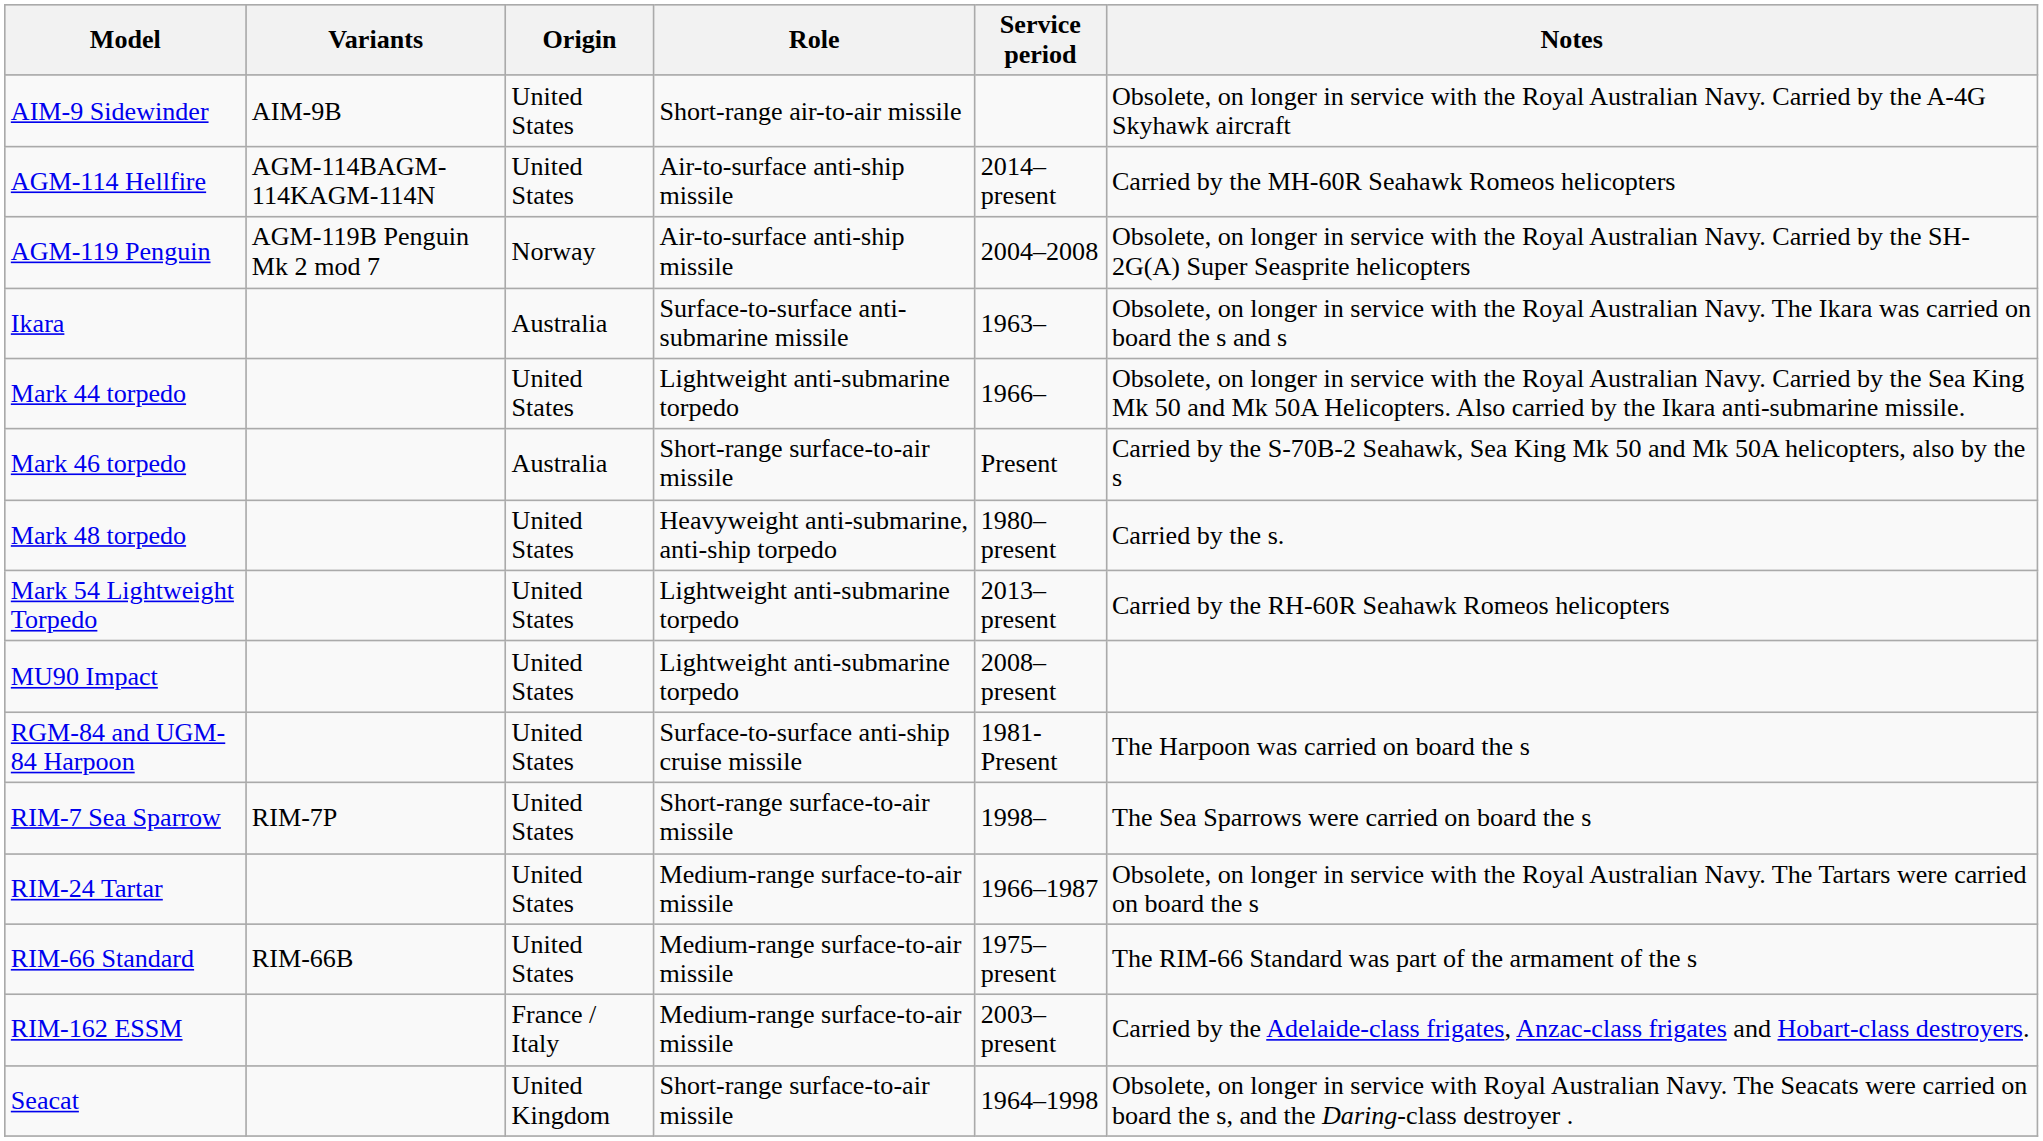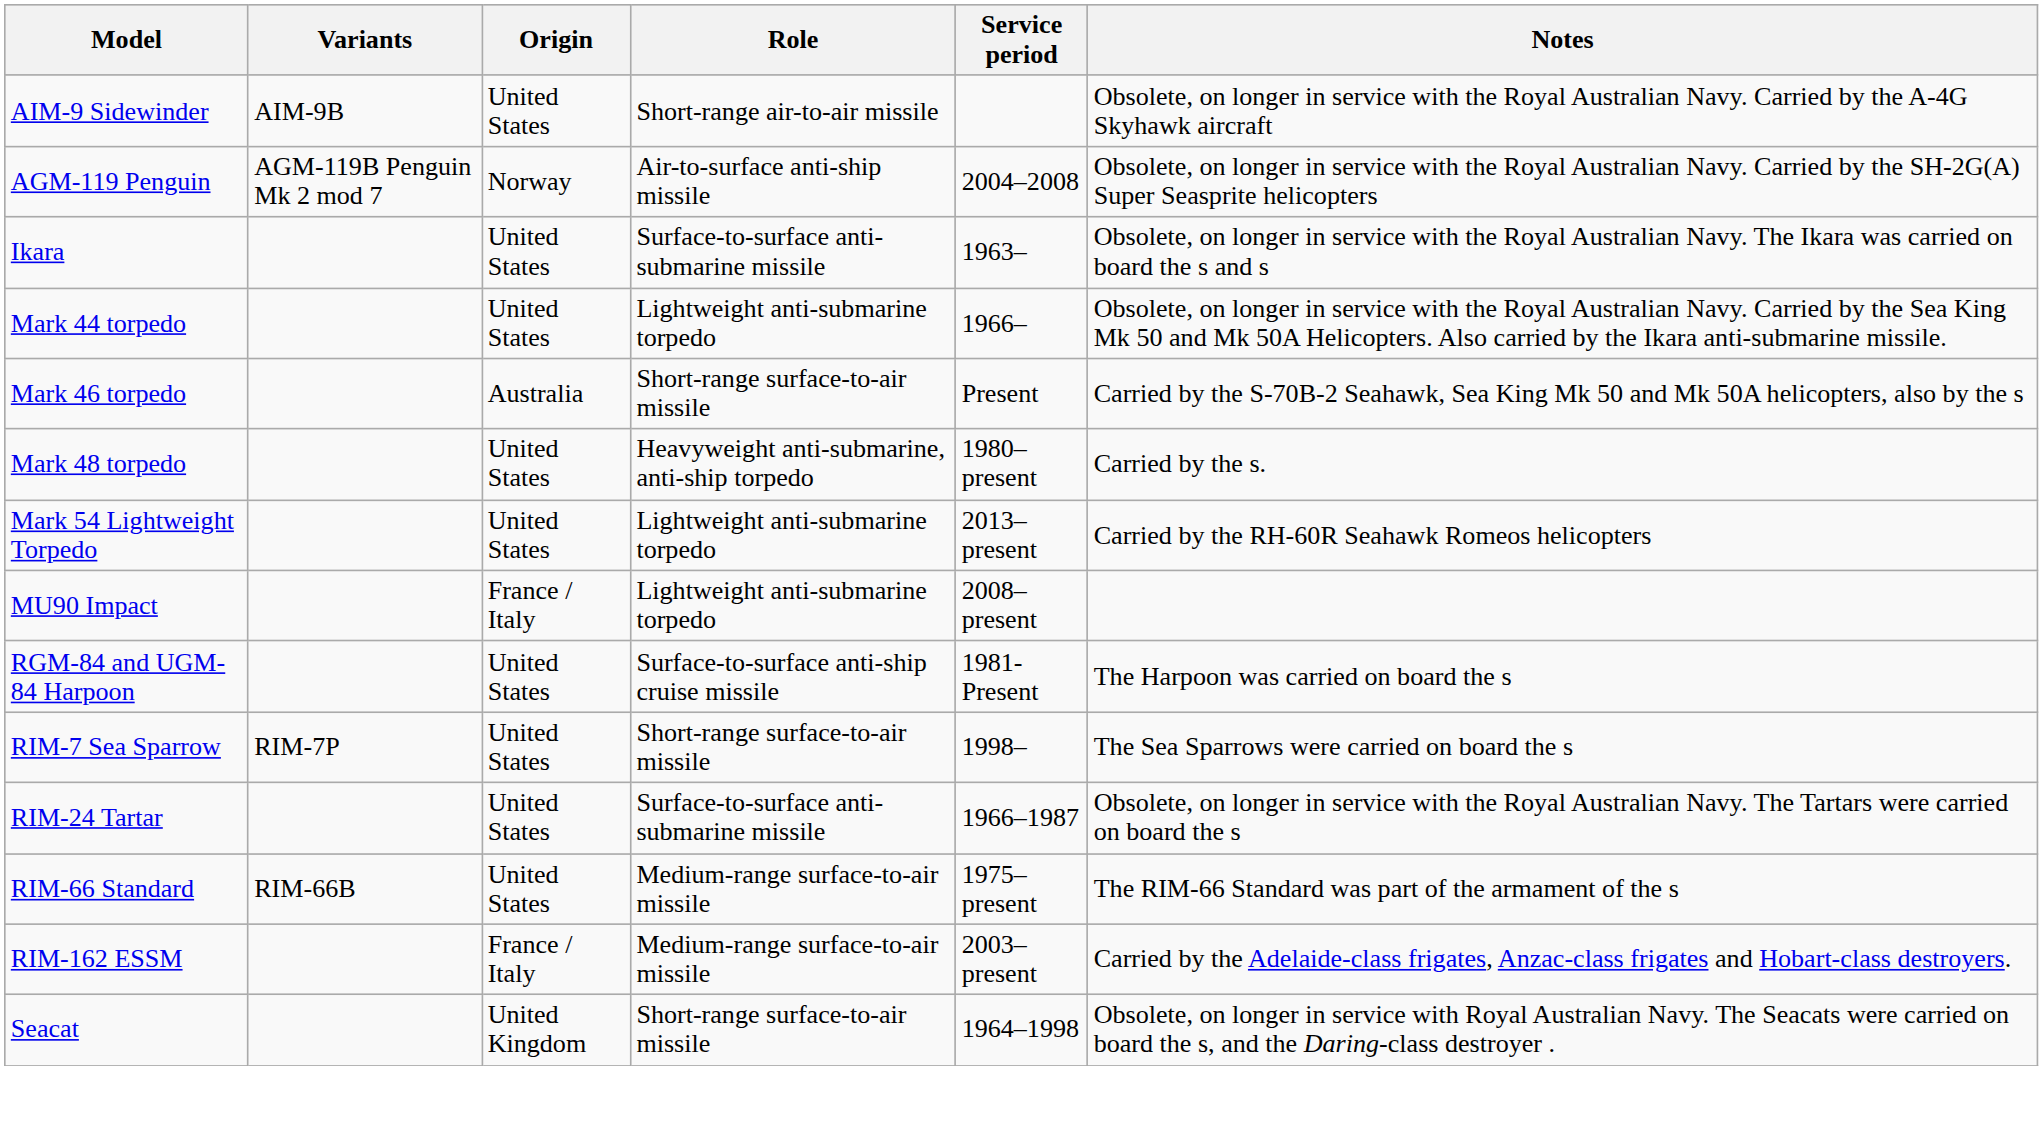- row: AGM-114 Hellfire | AGM-114BAGM-114KAGM-114N | United States | Air-to-surface anti-ship missile | 2014–present | Carried by the MH-60R Seahawk Romeos helicopters
Ikara | Origin: Australia -> United States
MU90 Impact | Origin: United States -> France / Italy
RIM-24 Tartar | Role: Medium-range surface-to-air missile -> Surface-to-surface anti-submarine missile
